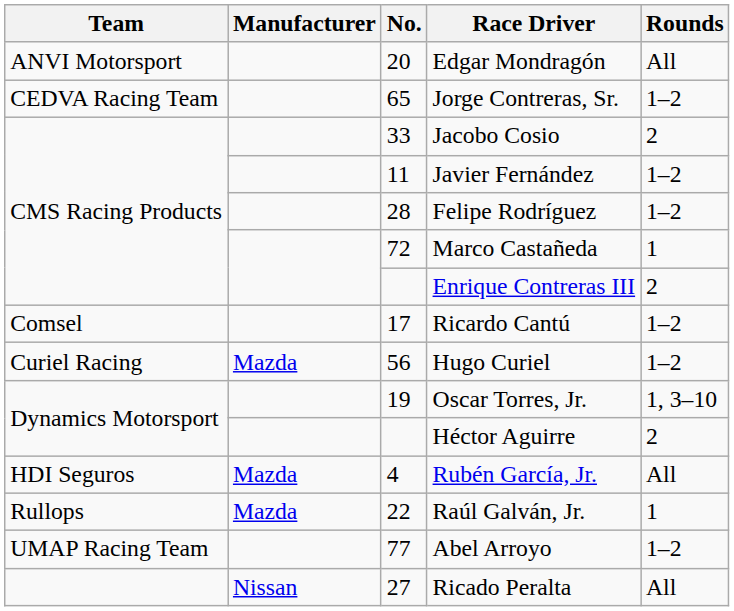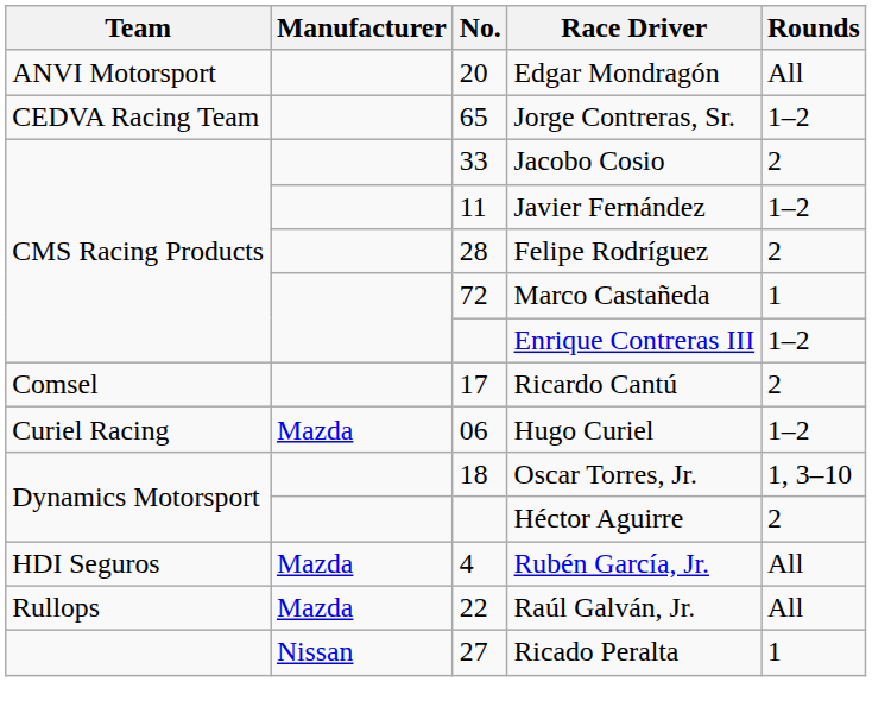Felipe Rodríguez | Rounds: 1–2 -> 2
Enrique Contreras III | Rounds: 2 -> 1–2
Ricardo Cantú | Rounds: 1–2 -> 2
Hugo Curiel | No.: 56 -> 06
Oscar Torres, Jr. | No.: 19 -> 18
Raúl Galván, Jr. | Rounds: 1 -> All
- row: UMAP Racing Team | 77 | Abel Arroyo | 1–2
Ricado Peralta | Rounds: All -> 1
